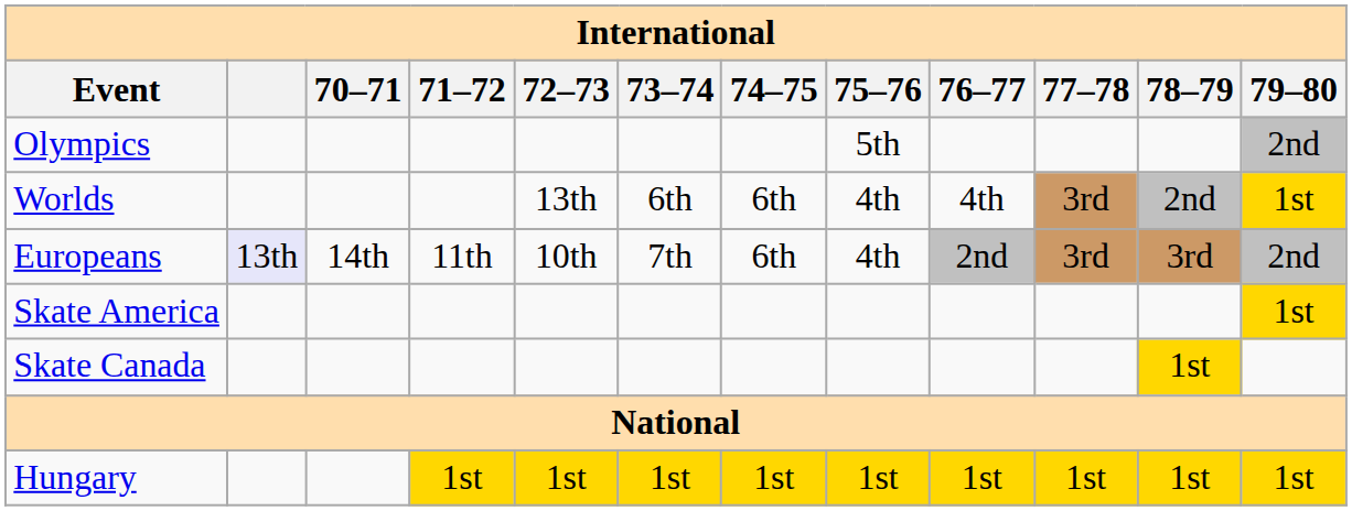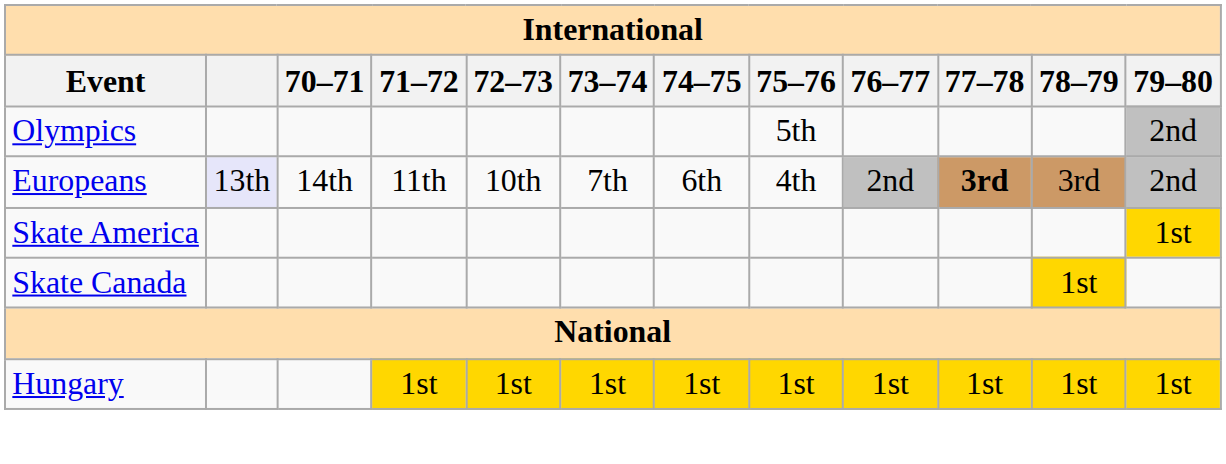- row: Worlds | 13th | 6th | 6th | 4th | 4th | 3rd | 2nd | 1st
Europeans | 77–78: normal -> bold
